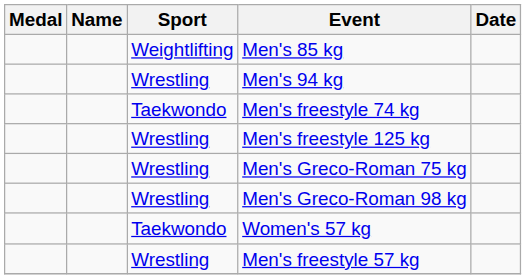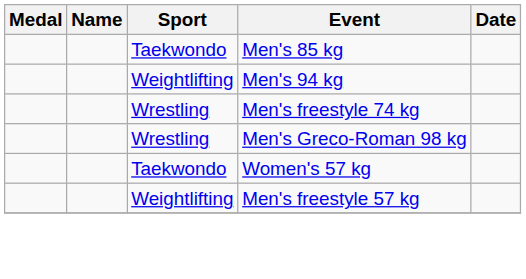Men's 85 kg | Sport: Weightlifting -> Taekwondo
Men's 94 kg | Sport: Wrestling -> Weightlifting
Men's freestyle 74 kg | Sport: Taekwondo -> Wrestling
- row: Wrestling | Men's freestyle 125 kg
- row: Wrestling | Men's Greco-Roman 75 kg
Men's freestyle 57 kg | Sport: Wrestling -> Weightlifting
